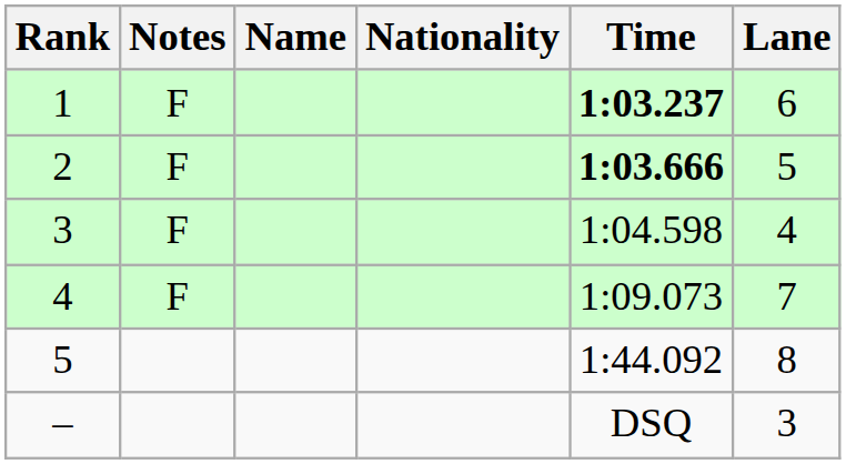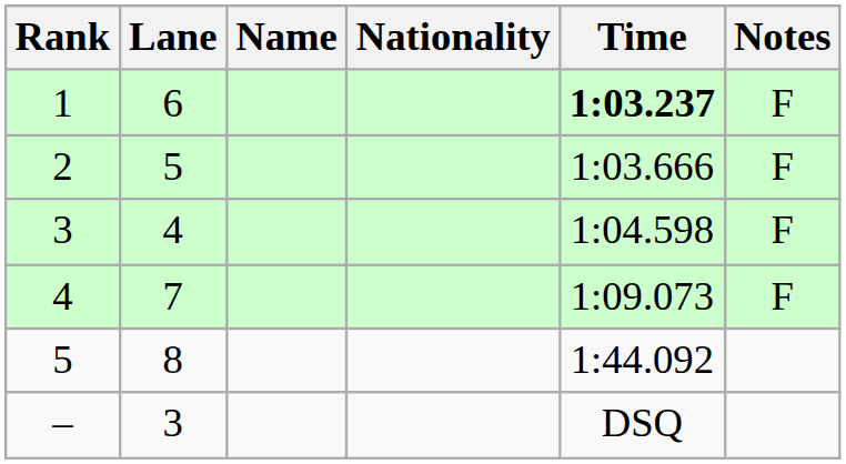columns swapped: Lane <-> Notes
2 | Time: bold -> normal
